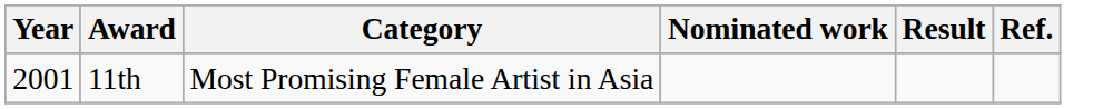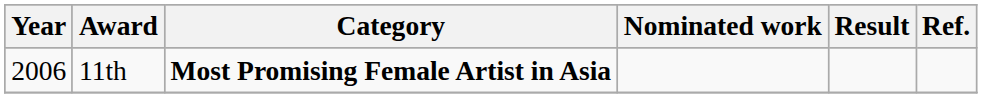11th | Year: 2001 -> 2006
11th | Category: normal -> bold
